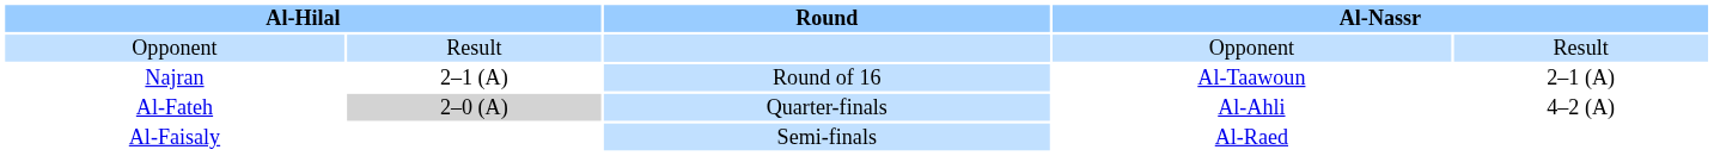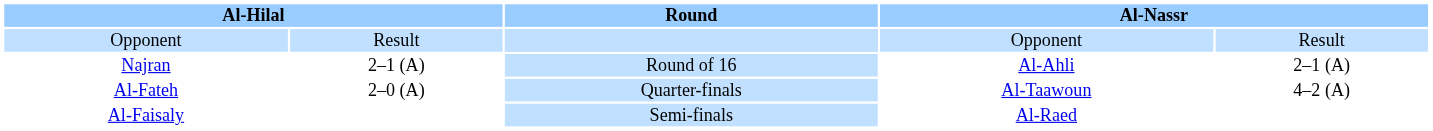Najran | column 4: Al-Taawoun -> Al-Ahli
Al-Fateh | column 2: lightgrey background -> no background
Al-Fateh | column 4: Al-Ahli -> Al-Taawoun
